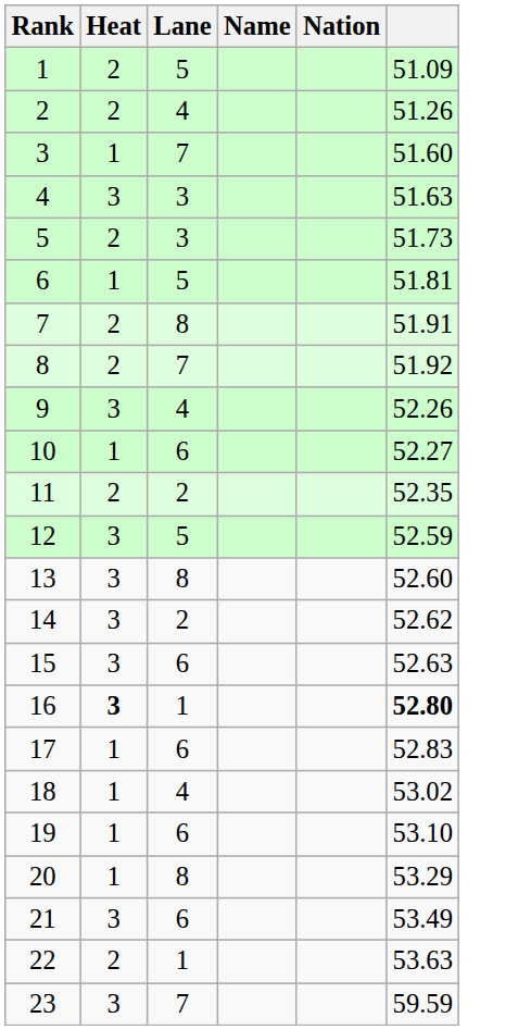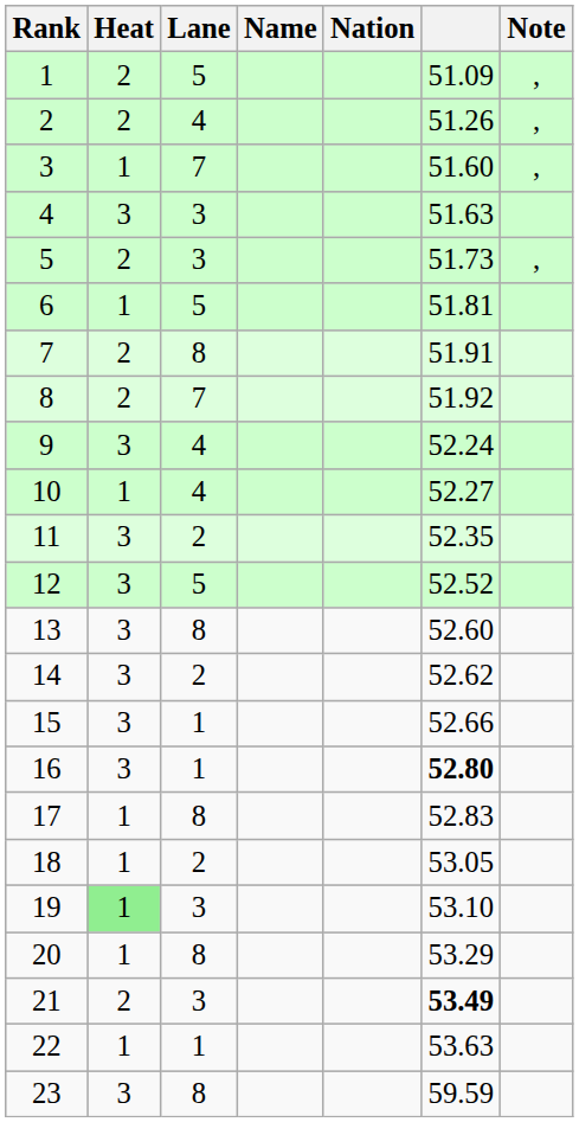+ column: Note | , | , | , | ,
9 | column 6: 52.26 -> 52.24
10 | Lane: 6 -> 4
11 | Heat: 2 -> 3
12 | column 6: 52.59 -> 52.52
15 | Lane: 6 -> 1
15 | column 6: 52.63 -> 52.66
16 | Heat: bold -> normal
17 | Lane: 6 -> 8
18 | Lane: 4 -> 2
18 | column 6: 53.02 -> 53.05
19 | Heat: no background -> lightgreen background
19 | Lane: 6 -> 3
21 | Heat: 3 -> 2
21 | Lane: 6 -> 3
21 | column 6: normal -> bold
22 | Heat: 2 -> 1
23 | Lane: 7 -> 8
